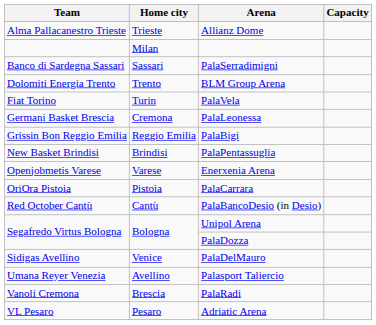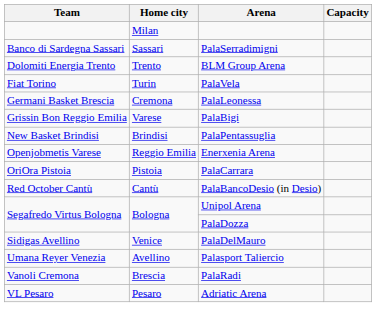- row: Alma Pallacanestro Trieste | Trieste | Allianz Dome
PalaBigi | Home city: Reggio Emilia -> Varese
Enerxenia Arena | Home city: Varese -> Reggio Emilia
